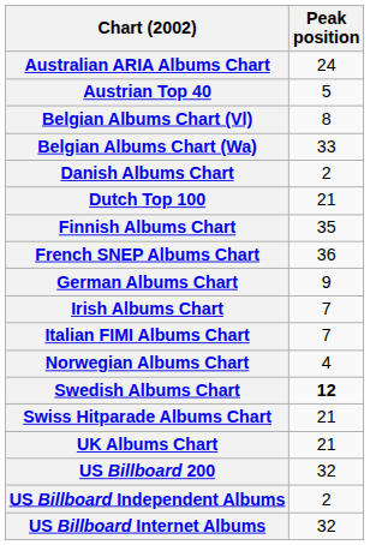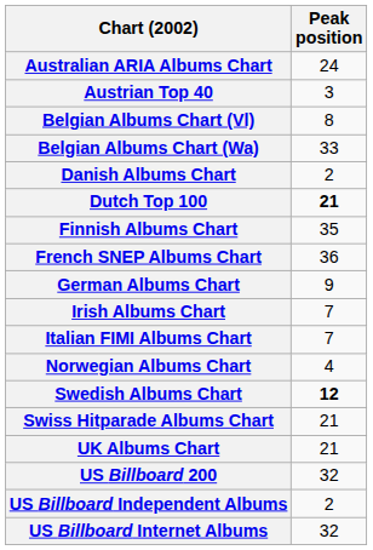Austrian Top 40 | Peak position: 5 -> 3
Dutch Top 100 | Peak position: normal -> bold
